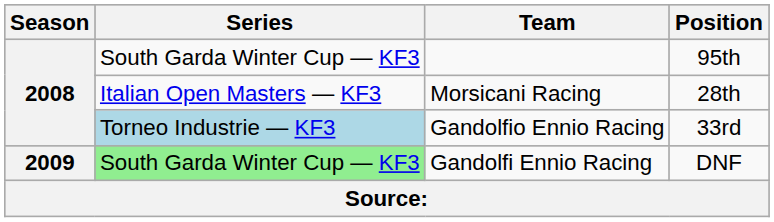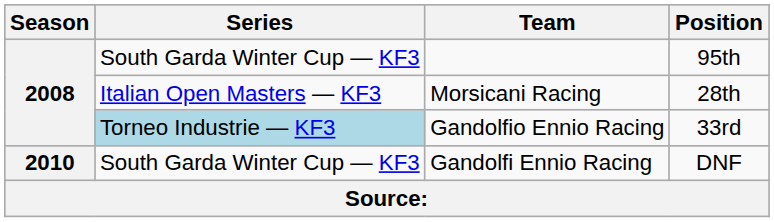Gandolfi Ennio Racing | Season: 2009 -> 2010
Gandolfi Ennio Racing | Series: lightgreen background -> no background
